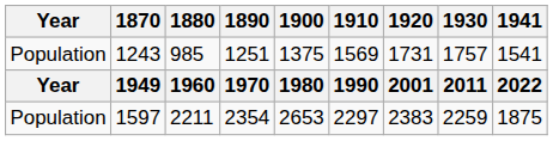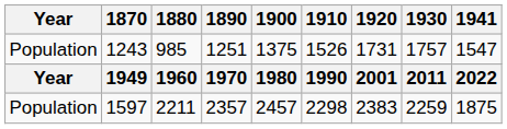1243 | 1910: 1569 -> 1526
1243 | 1941: 1541 -> 1547
1597 | 1890: 2354 -> 2357
1597 | 1900: 2653 -> 2457
1597 | 1910: 2297 -> 2298
